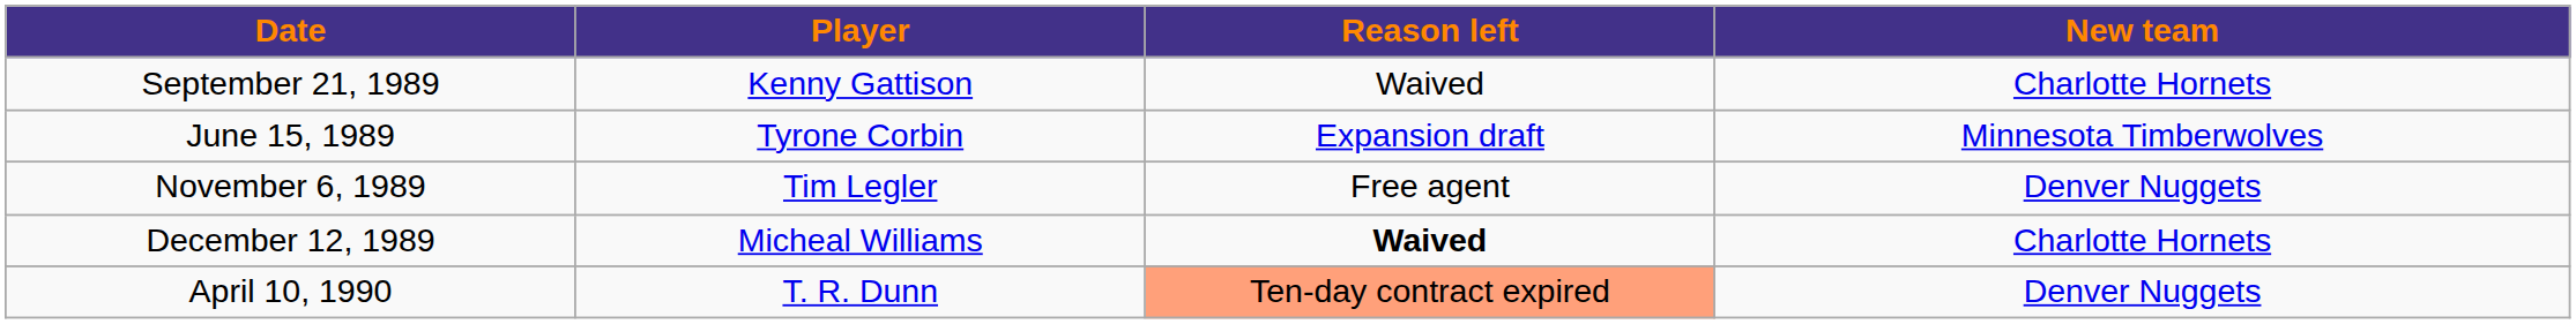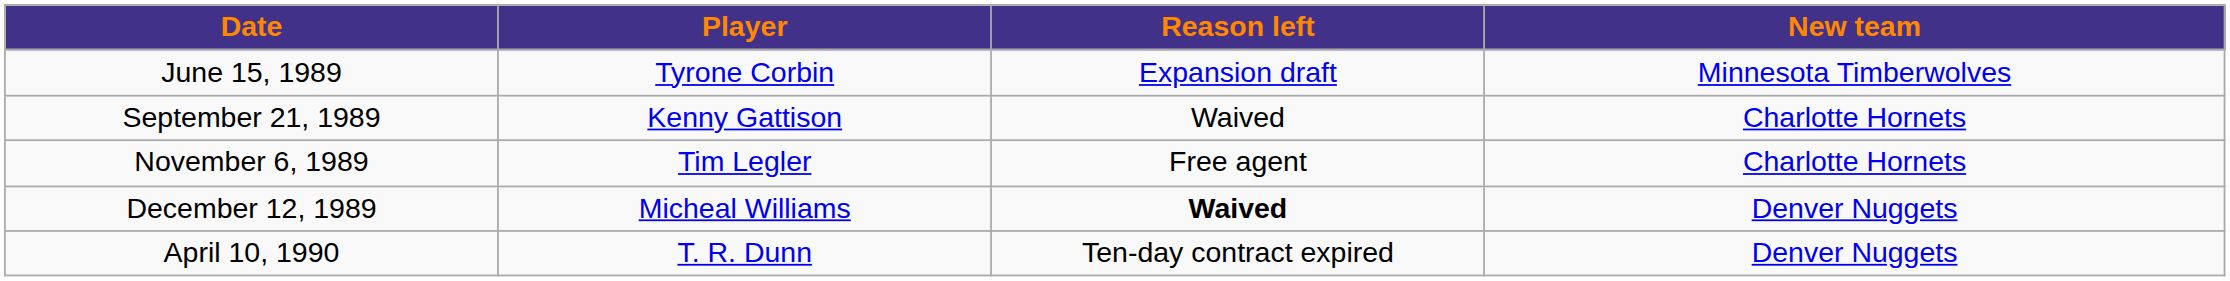rows swapped: June 15, 1989 <-> September 21, 1989
November 6, 1989 | New team: Denver Nuggets -> Charlotte Hornets
December 12, 1989 | New team: Charlotte Hornets -> Denver Nuggets
April 10, 1990 | Reason left: lightsalmon background -> no background
